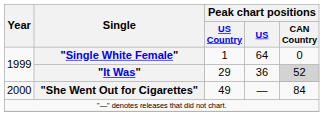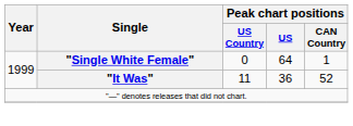"Single White Female" | Peak chart positions / US Country: 1 -> 0
"Single White Female" | Peak chart positions / CAN Country: 0 -> 1
"It Was" | Peak chart positions / US Country: 29 -> 11
"It Was" | Peak chart positions / CAN Country: lightgrey background -> no background
- row: 2000 | "She Went Out for Cigarettes" | 49 | — | 84
